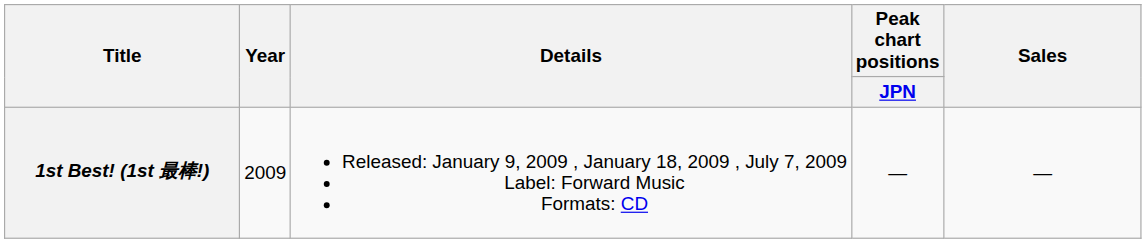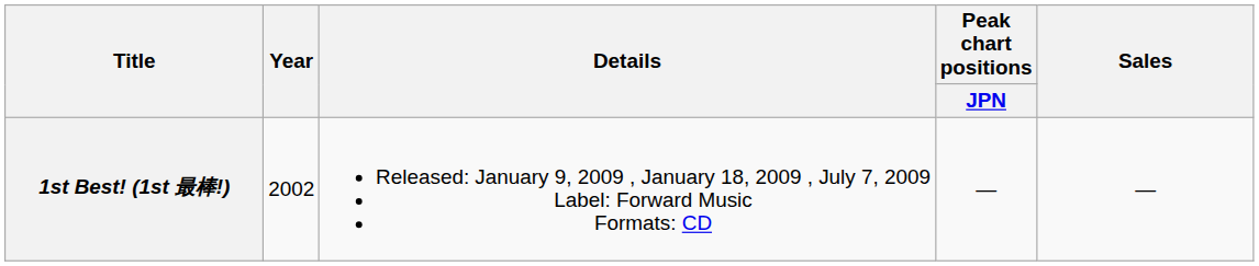1st Best! (1st 最棒!) | Year: 2009 -> 2002
